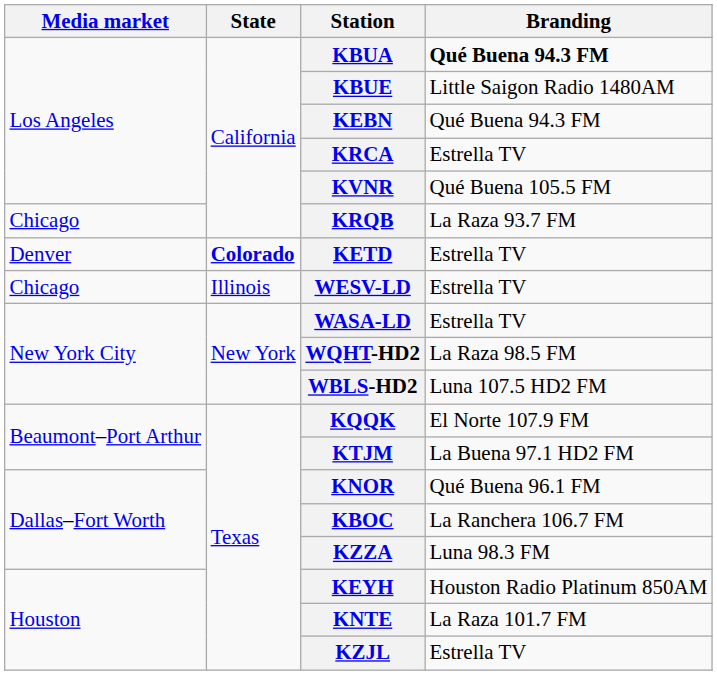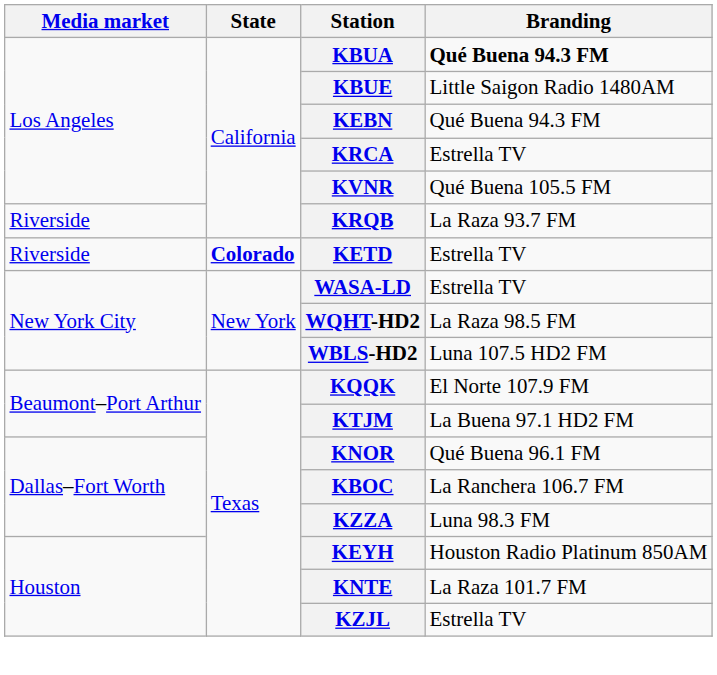KRQB | Media market: Chicago -> Riverside
KETD | Media market: Denver -> Riverside
- row: Chicago | Illinois | WESV-LD | Estrella TV
